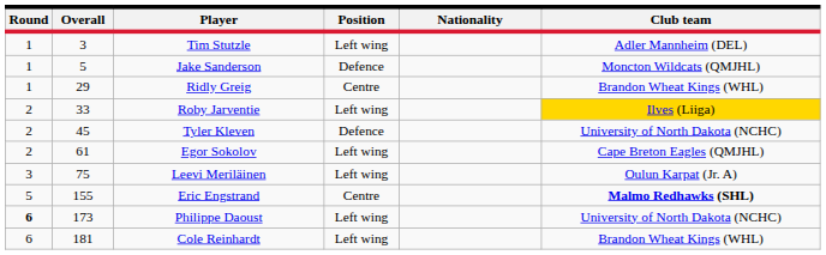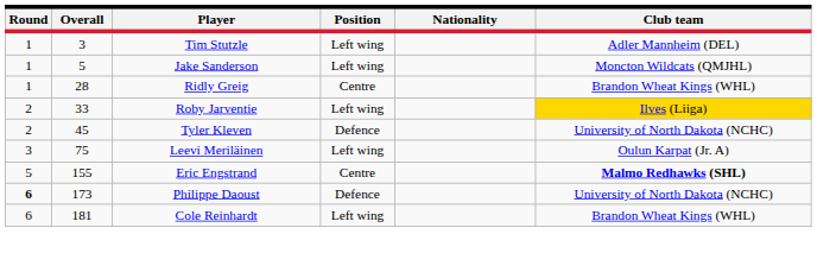Jake Sanderson | Position: Defence -> Left wing
Ridly Greig | Overall: 29 -> 28
- row: 2 | 61 | Egor Sokolov | Left wing | Cape Breton Eagles (QMJHL)
Philippe Daoust | Position: Left wing -> Defence
